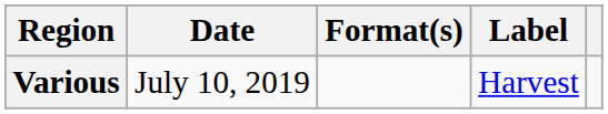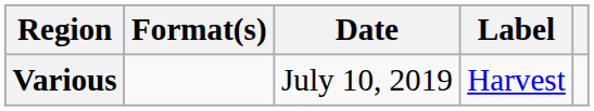columns swapped: Date <-> Format(s)
